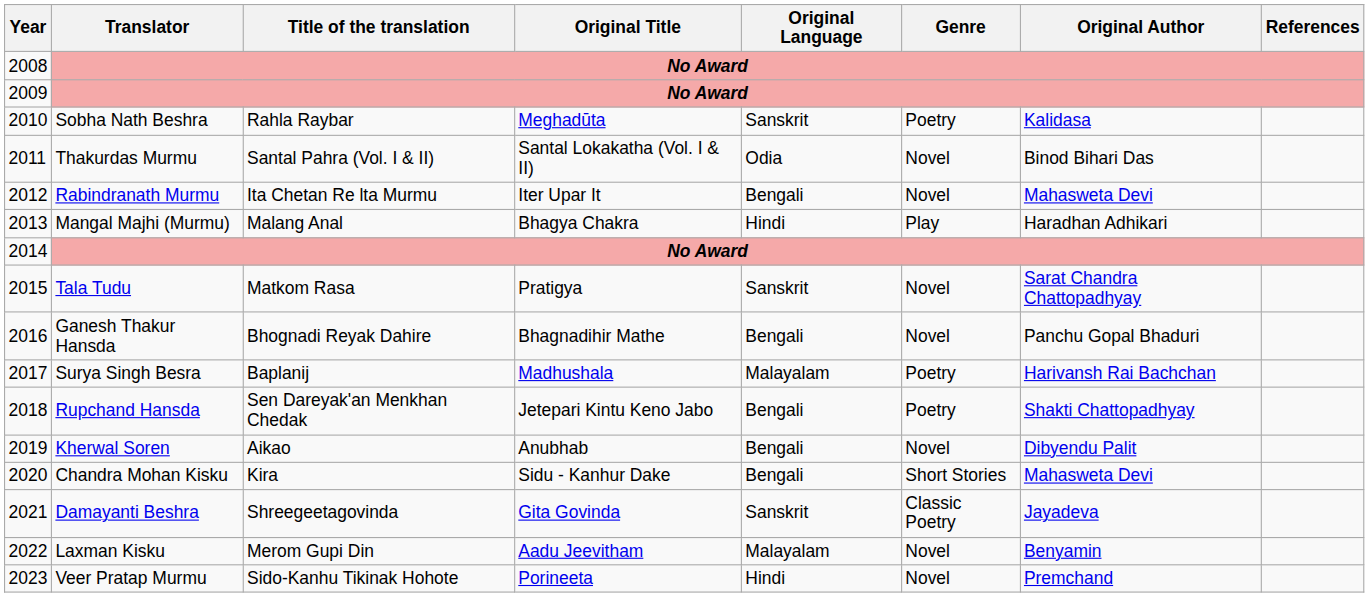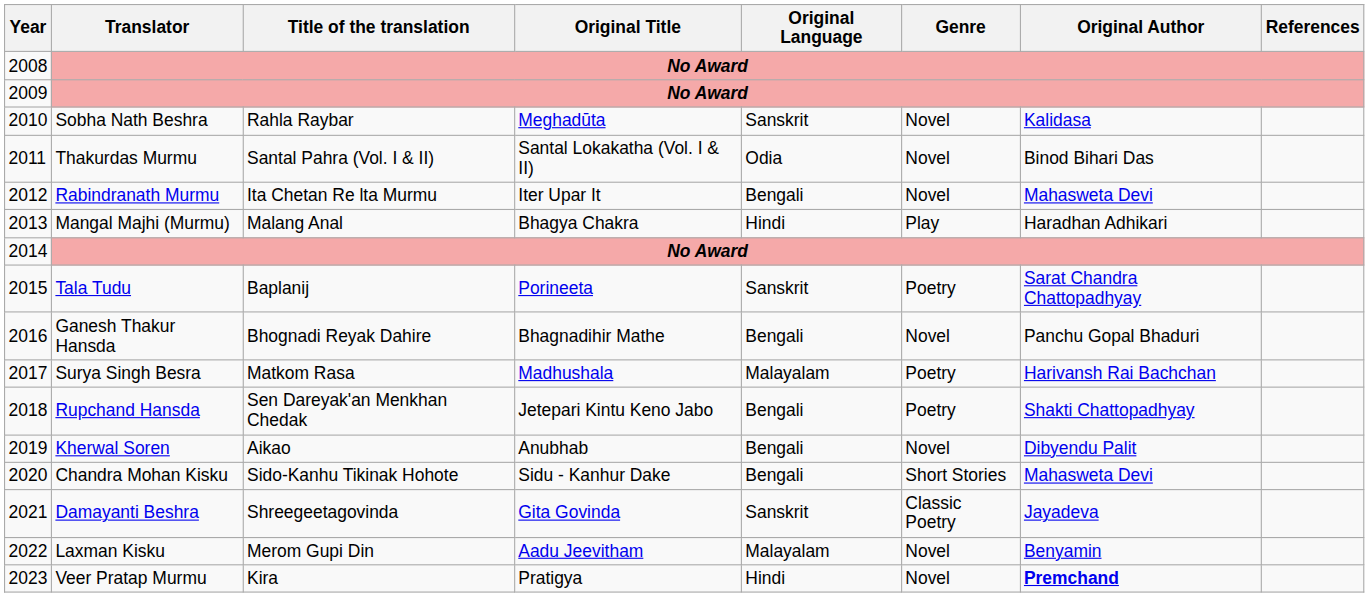2010 | Genre: Poetry -> Novel
2015 | Title of the translation: Matkom Rasa -> Baplanij
2015 | Original Title: Pratigya -> Porineeta
2015 | Genre: Novel -> Poetry
2017 | Title of the translation: Baplanij -> Matkom Rasa
2020 | Title of the translation: Kira -> Sido-Kanhu Tikinak Hohote
2023 | Title of the translation: Sido-Kanhu Tikinak Hohote -> Kira
2023 | Original Title: Porineeta -> Pratigya
2023 | Original Author: normal -> bold
